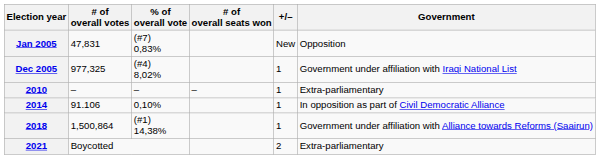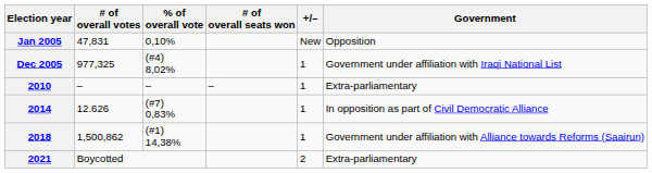Jan 2005 | % of overall vote: (#7) 0,83% -> 0,10%
2014 | # of overall votes: 91.106 -> 12.626
2014 | % of overall vote: 0,10% -> (#7) 0,83%
2018 | # of overall votes: 1,500,864 -> 1,500,862
